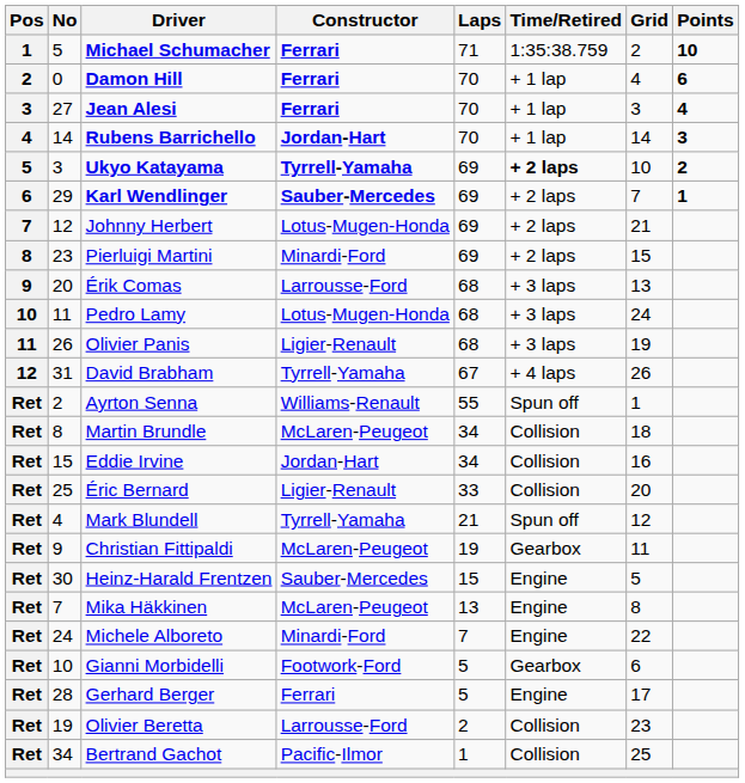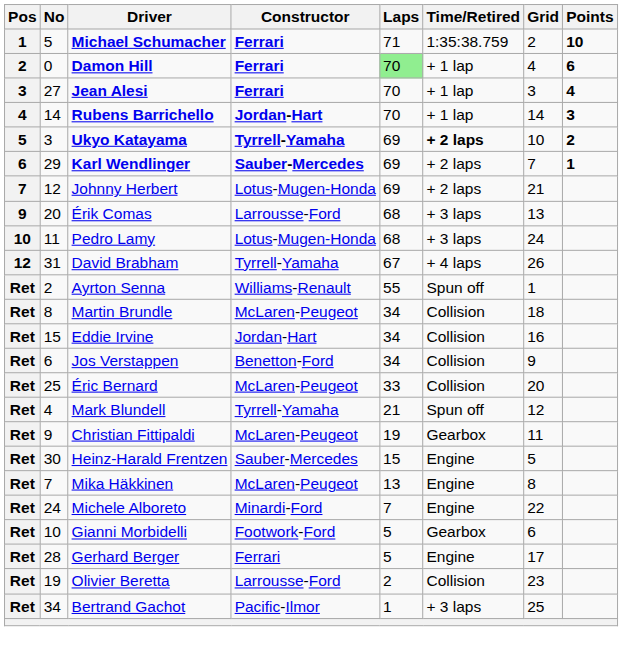Damon Hill | Laps: no background -> lightgreen background
- row: 8 | 23 | Pierluigi Martini | Minardi-Ford | 69 | + 2 laps | 15
- row: 11 | 26 | Olivier Panis | Ligier-Renault | 68 | + 3 laps | 19
+ row: Ret | 6 | Jos Verstappen | Benetton-Ford | 34 | Collision | 9
Éric Bernard | Constructor: Ligier-Renault -> McLaren-Peugeot
Bertrand Gachot | Time/Retired: Collision -> + 3 laps
